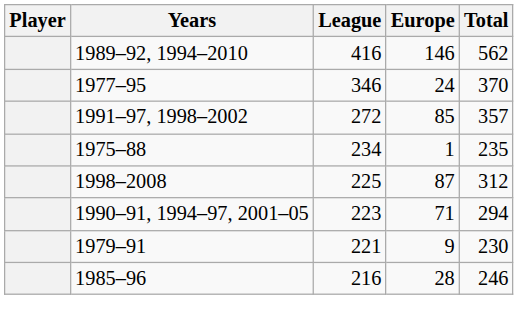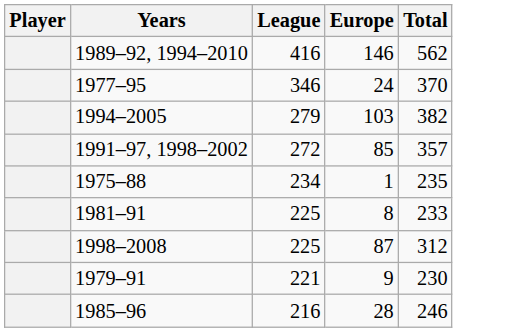+ row: 1994–2005 | 279 | 103 | 382
+ row: 1981–91 | 225 | 8 | 233
- row: 1990–91, 1994–97, 2001–05 | 223 | 71 | 294
